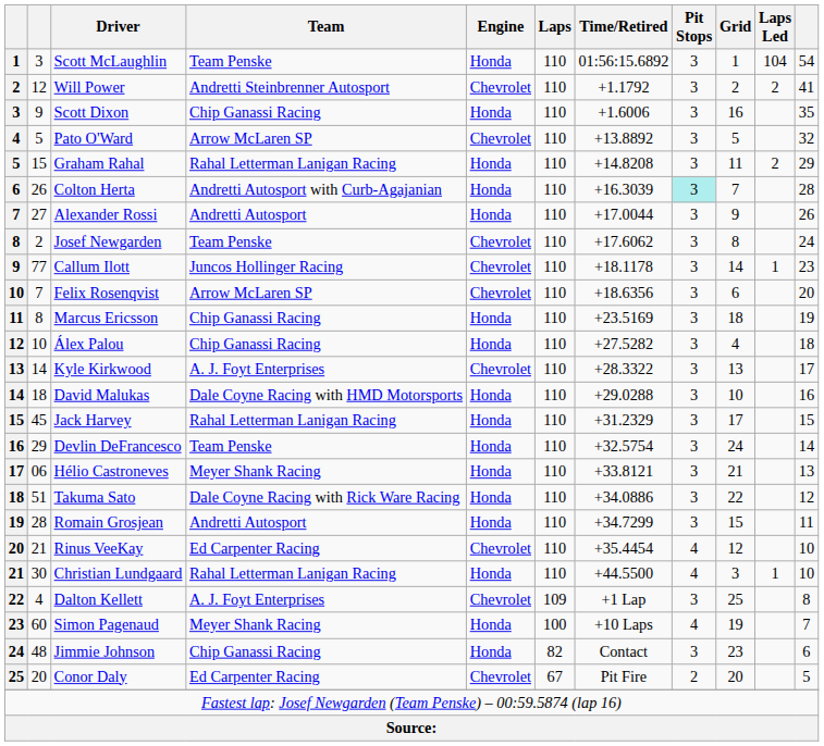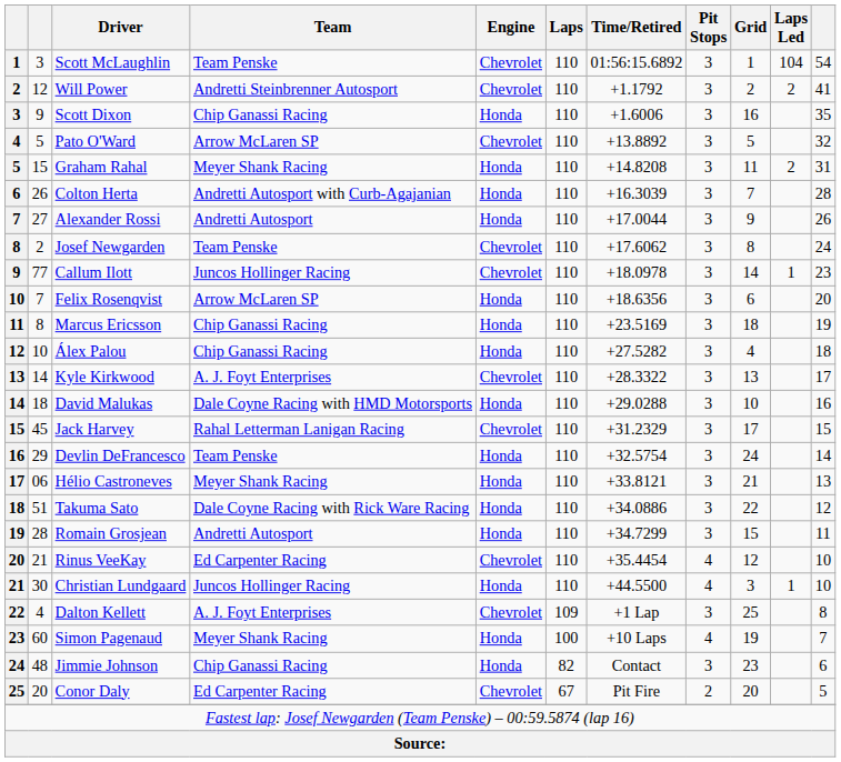Scott McLaughlin | Engine: Honda -> Chevrolet
Graham Rahal | Team: Rahal Letterman Lanigan Racing -> Meyer Shank Racing
Graham Rahal | column 11: 29 -> 31
Colton Herta | Pit Stops: paleturquoise background -> no background
Callum Ilott | Time/Retired: +18.1178 -> +18.0978
Felix Rosenqvist | Engine: Chevrolet -> Honda
Jack Harvey | Engine: Honda -> Chevrolet
Christian Lundgaard | Team: Rahal Letterman Lanigan Racing -> Juncos Hollinger Racing
